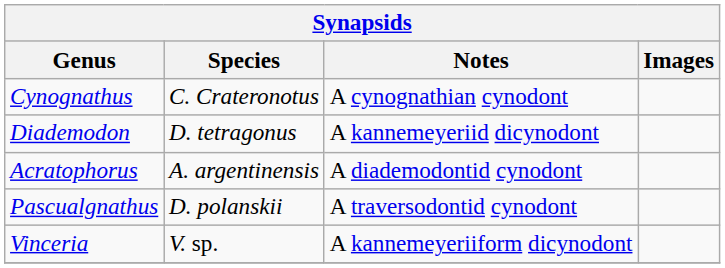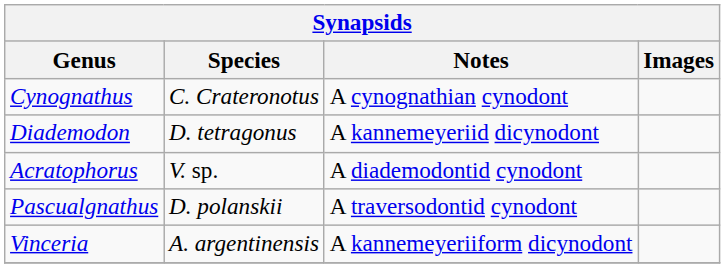Acratophorus | Species: A. argentinensis -> V. sp.
Vinceria | Species: V. sp. -> A. argentinensis
